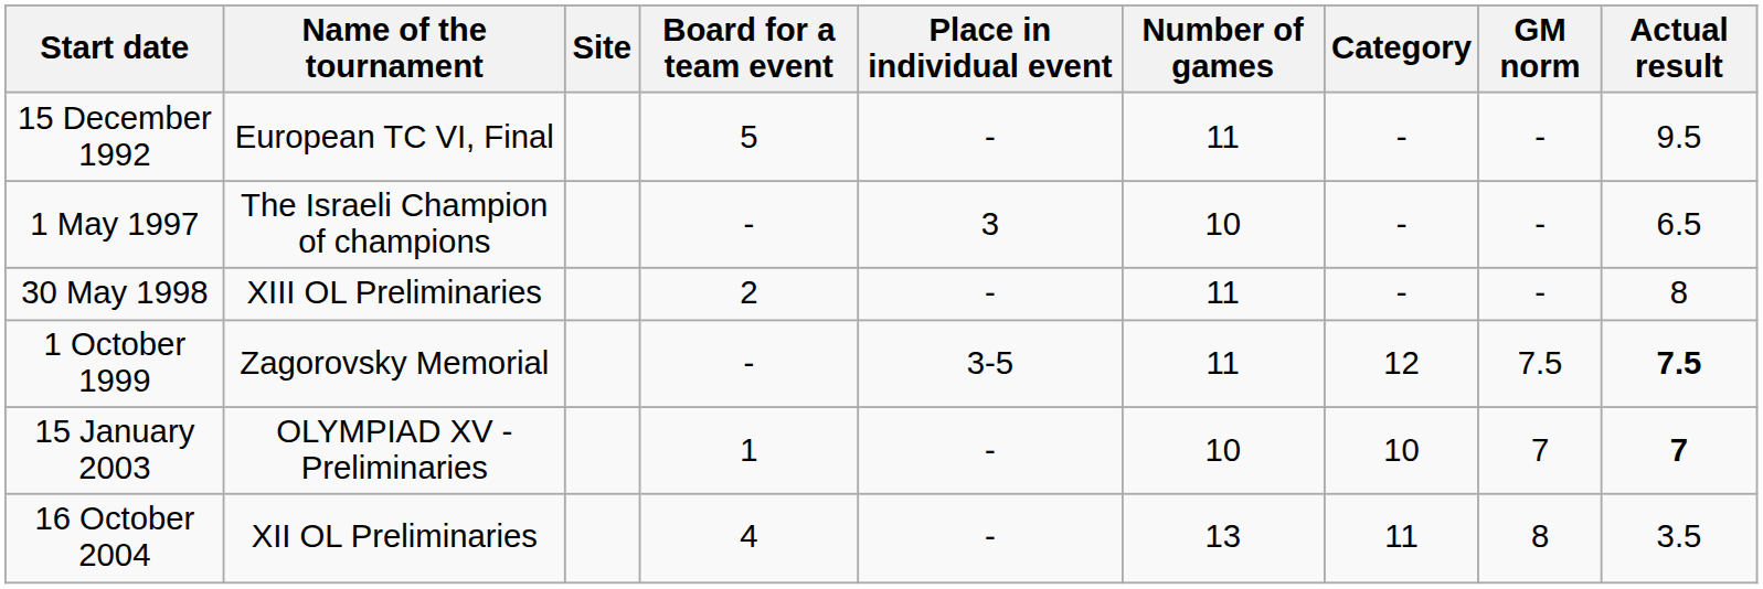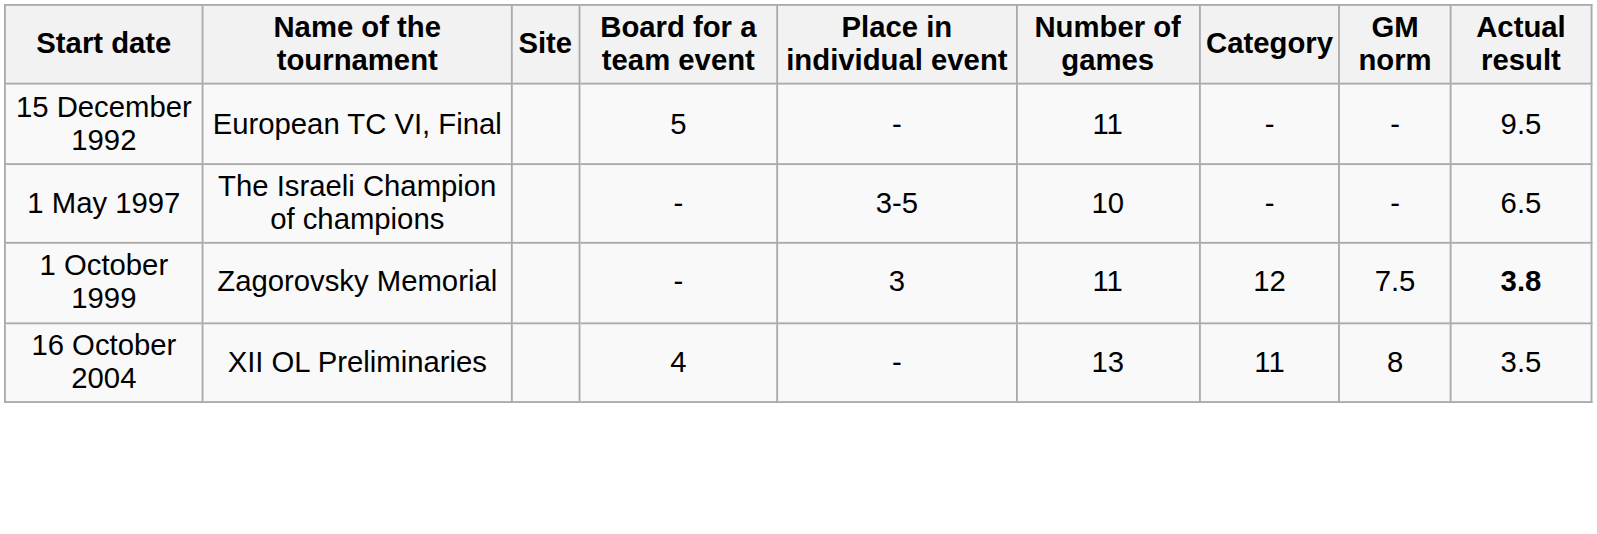1 May 1997 | Place in individual event: 3 -> 3-5
- row: 30 May 1998 | XIII OL Preliminaries | 2 | - | 11 | - | - | 8
1 October 1999 | Place in individual event: 3-5 -> 3
1 October 1999 | Actual result: 7.5 -> 3.8
- row: 15 January 2003 | OLYMPIAD XV - Preliminaries | 1 | - | 10 | 10 | 7 | 7
